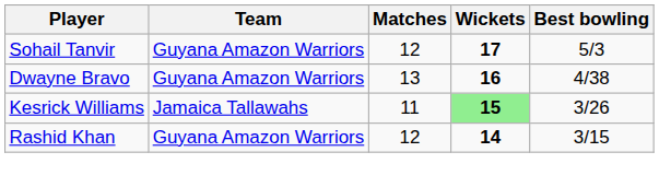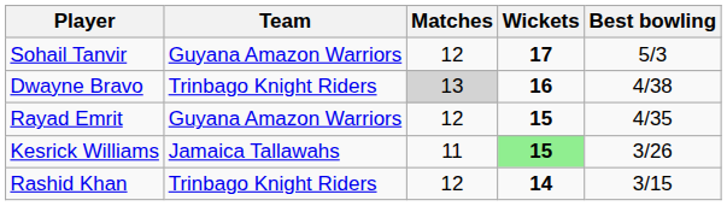Dwayne Bravo | Team: Guyana Amazon Warriors -> Trinbago Knight Riders
Dwayne Bravo | Matches: no background -> lightgrey background
+ row: Rayad Emrit | Guyana Amazon Warriors | 12 | 15 | 4/35
Rashid Khan | Team: Guyana Amazon Warriors -> Trinbago Knight Riders
